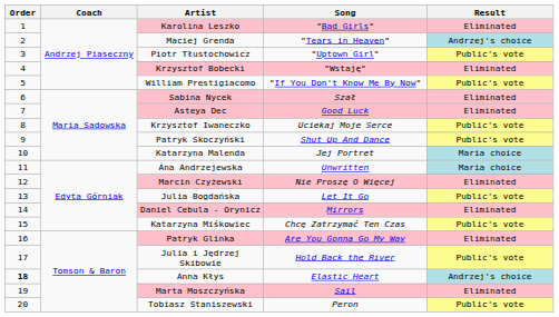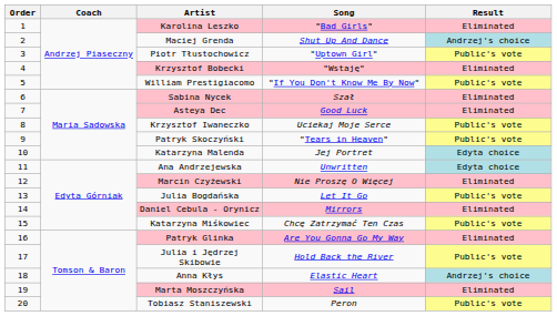Maciej Grenda | Song: "Tears in Heaven" -> Shut Up And Dance
Patryk Skoczyński | Song: Shut Up And Dance -> "Tears in Heaven"
Katarzyna Malenda | Result: Maria choice -> Edyta choice
Ana Andrzejewska | Result: Maria choice -> Edyta choice
Anna Kłys | Order: bold -> normal
